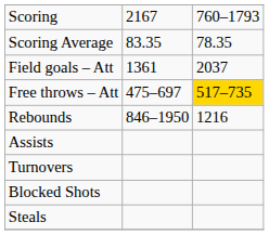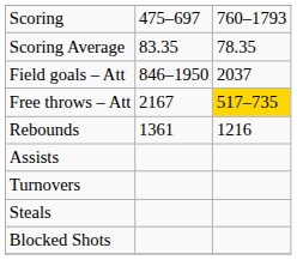Scoring | column 2: 2167 -> 475–697
Field goals – Att | column 2: 1361 -> 846–1950
Free throws – Att | column 2: 475–697 -> 2167
Rebounds | column 2: 846–1950 -> 1361
rows swapped: Steals <-> Blocked Shots
